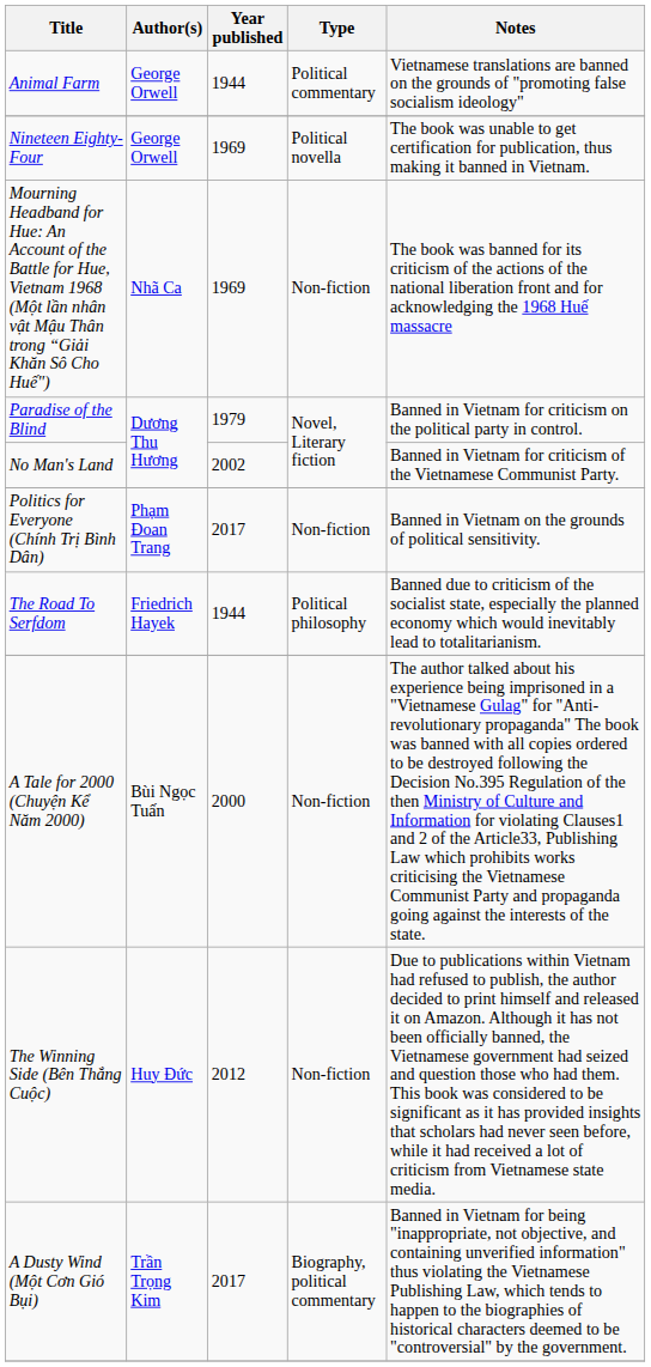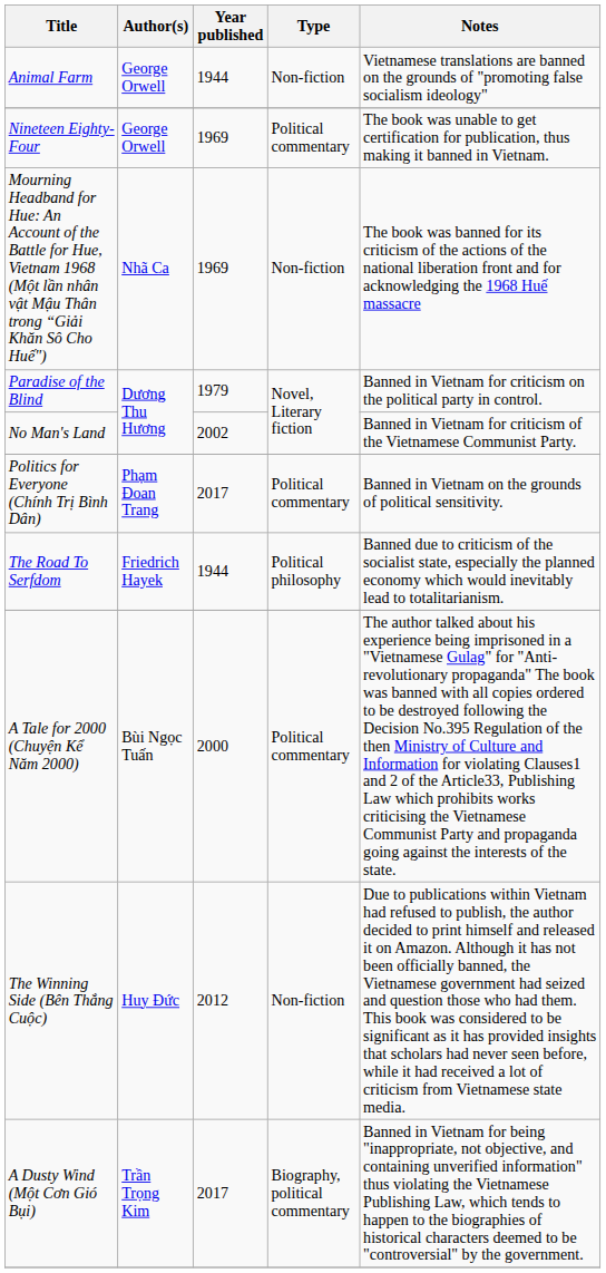Animal Farm | Type: Political commentary -> Non-fiction
Nineteen Eighty-Four | Type: Political novella -> Political commentary
Politics for Everyone (Chính Trị Bình Dân) | Type: Non-fiction -> Political commentary
A Tale for 2000 (Chuyện Kể Năm 2000) | Type: Non-fiction -> Political commentary
